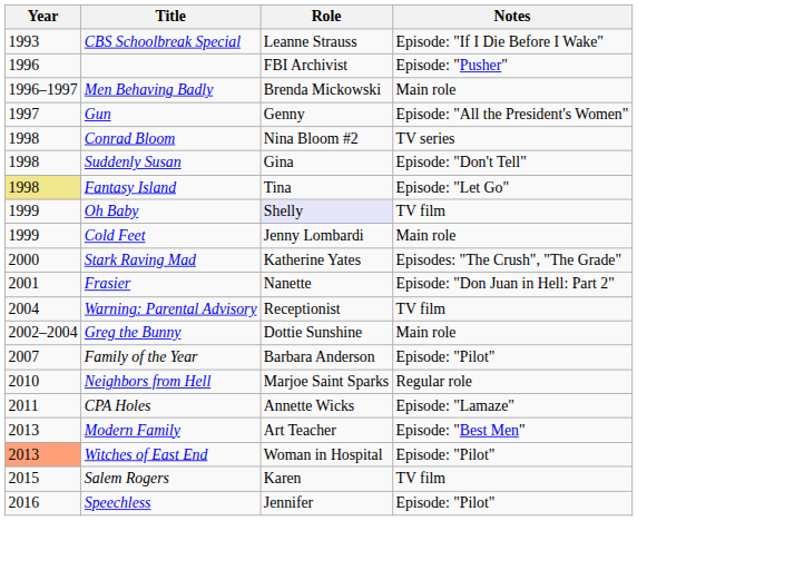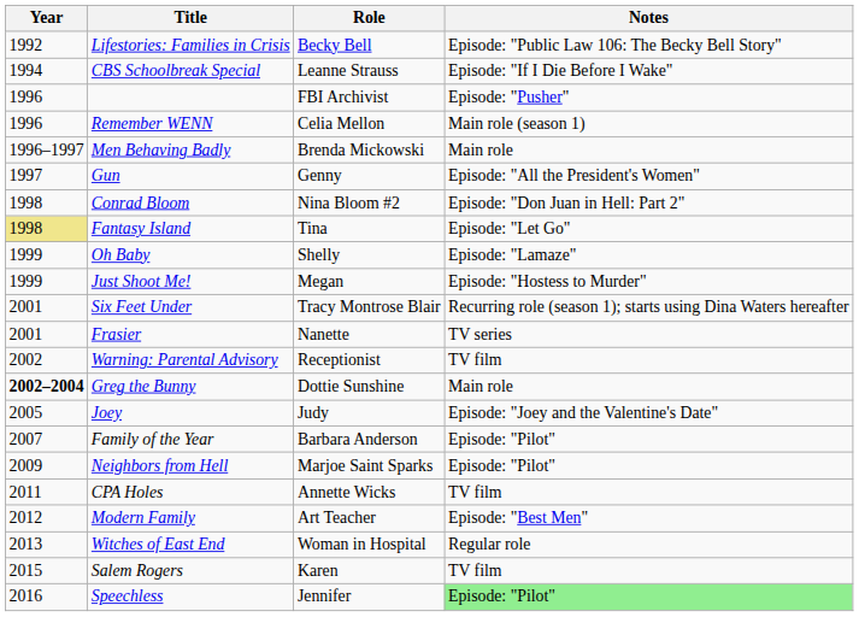+ row: 1992 | Lifestories: Families in Crisis | Becky Bell | Episode: "Public Law 106: The Becky Bell Story"
CBS Schoolbreak Special | Year: 1993 -> 1994
+ row: 1996 | Remember WENN | Celia Mellon | Main role (season 1)
Conrad Bloom | Notes: TV series -> Episode: "Don Juan in Hell: Part 2"
- row: 1998 | Suddenly Susan | Gina | Episode: "Don't Tell"
Oh Baby | Role: lavender background -> no background
Oh Baby | Notes: TV film -> Episode: "Lamaze"
+ row: 1999 | Just Shoot Me! | Megan | Episode: "Hostess to Murder"
- row: 1999 | Cold Feet | Jenny Lombardi | Main role
- row: 2000 | Stark Raving Mad | Katherine Yates | Episodes: "The Crush", "The Grade"
+ row: 2001 | Six Feet Under | Tracy Montrose Blair | Recurring role (season 1); starts using Dina Waters hereafter
Frasier | Notes: Episode: "Don Juan in Hell: Part 2" -> TV series
Warning: Parental Advisory | Year: 2004 -> 2002
Greg the Bunny | Year: normal -> bold
+ row: 2005 | Joey | Judy | Episode: "Joey and the Valentine's Date"
Neighbors from Hell | Year: 2010 -> 2009
Neighbors from Hell | Notes: Regular role -> Episode: "Pilot"
CPA Holes | Notes: Episode: "Lamaze" -> TV film
Modern Family | Year: 2013 -> 2012
Witches of East End | Year: lightsalmon background -> no background
Witches of East End | Notes: Episode: "Pilot" -> Regular role
Speechless | Notes: no background -> lightgreen background
